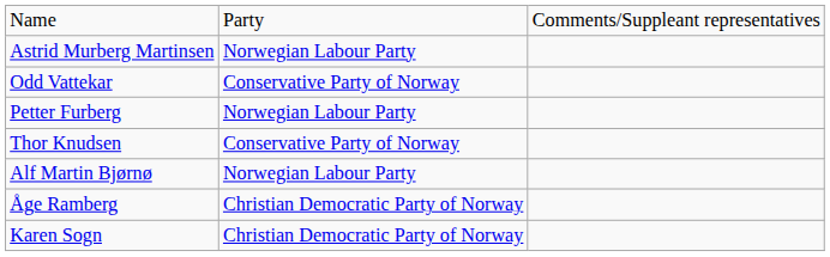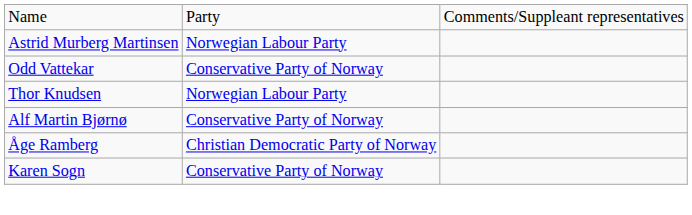- row: Petter Furberg | Norwegian Labour Party
Thor Knudsen | column 2: Conservative Party of Norway -> Norwegian Labour Party
Alf Martin Bjørnø | column 2: Norwegian Labour Party -> Conservative Party of Norway
Karen Sogn | column 2: Christian Democratic Party of Norway -> Conservative Party of Norway
